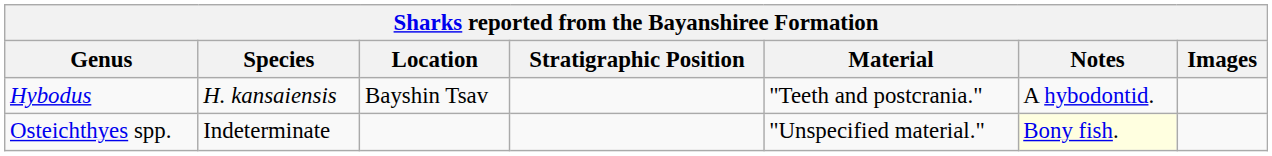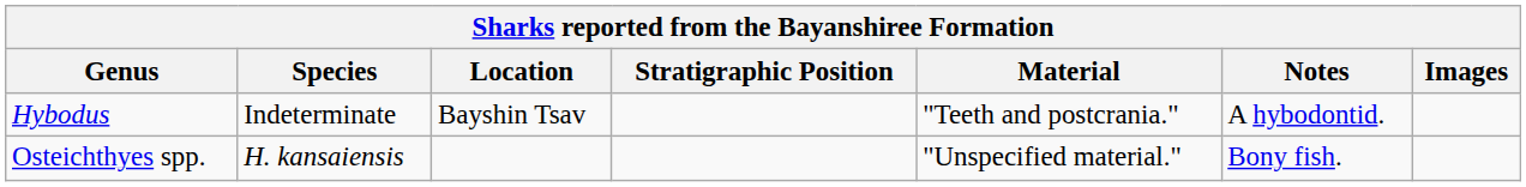Hybodus | Species: H. kansaiensis -> Indeterminate
Osteichthyes spp. | Species: Indeterminate -> H. kansaiensis
Osteichthyes spp. | Notes: lightyellow background -> no background
